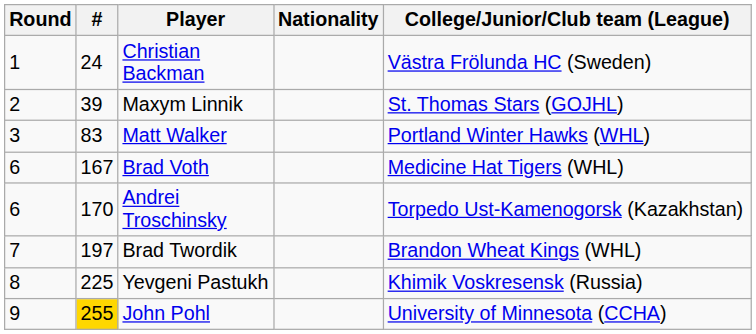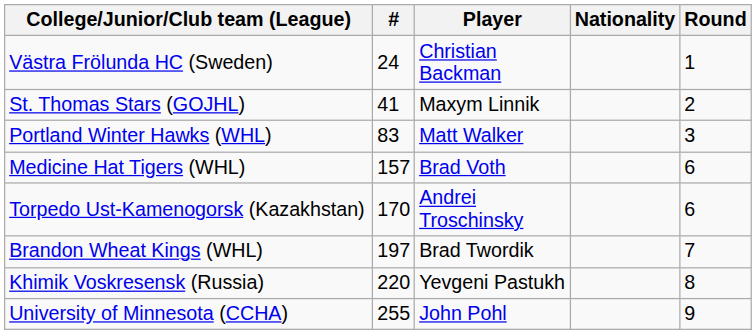columns swapped: Round <-> College/Junior/Club team (League)
Maxym Linnik | #: 39 -> 41
Brad Voth | #: 167 -> 157
Yevgeni Pastukh | #: 225 -> 220
John Pohl | #: gold background -> no background
